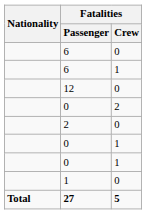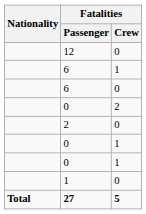rows swapped: 12 <-> 6 / 0
